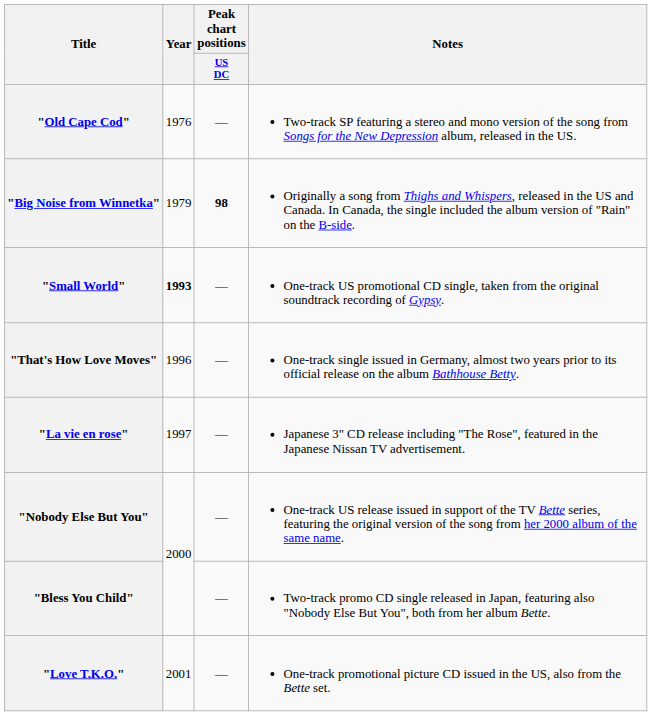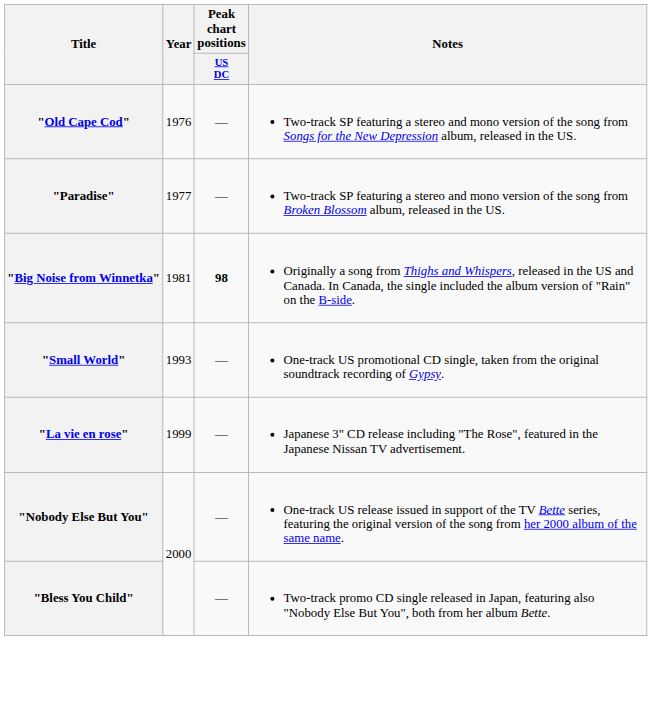+ row: "Paradise" | 1977 | — | Two-track SP featuring a stereo and mono version of the song from Broken Blossom album, released in the US.
"Big Noise from Winnetka" | Year: 1979 -> 1981
"Small World" | Year: bold -> normal
- row: "That's How Love Moves" | 1996 | — | One-track single issued in Germany, almost two years prior to its official release on the album Bathhouse Betty.
"La vie en rose" | Year: 1997 -> 1999
- row: "Love T.K.O." | 2001 | — | One-track promotional picture CD issued in the US, also from the Bette set.
